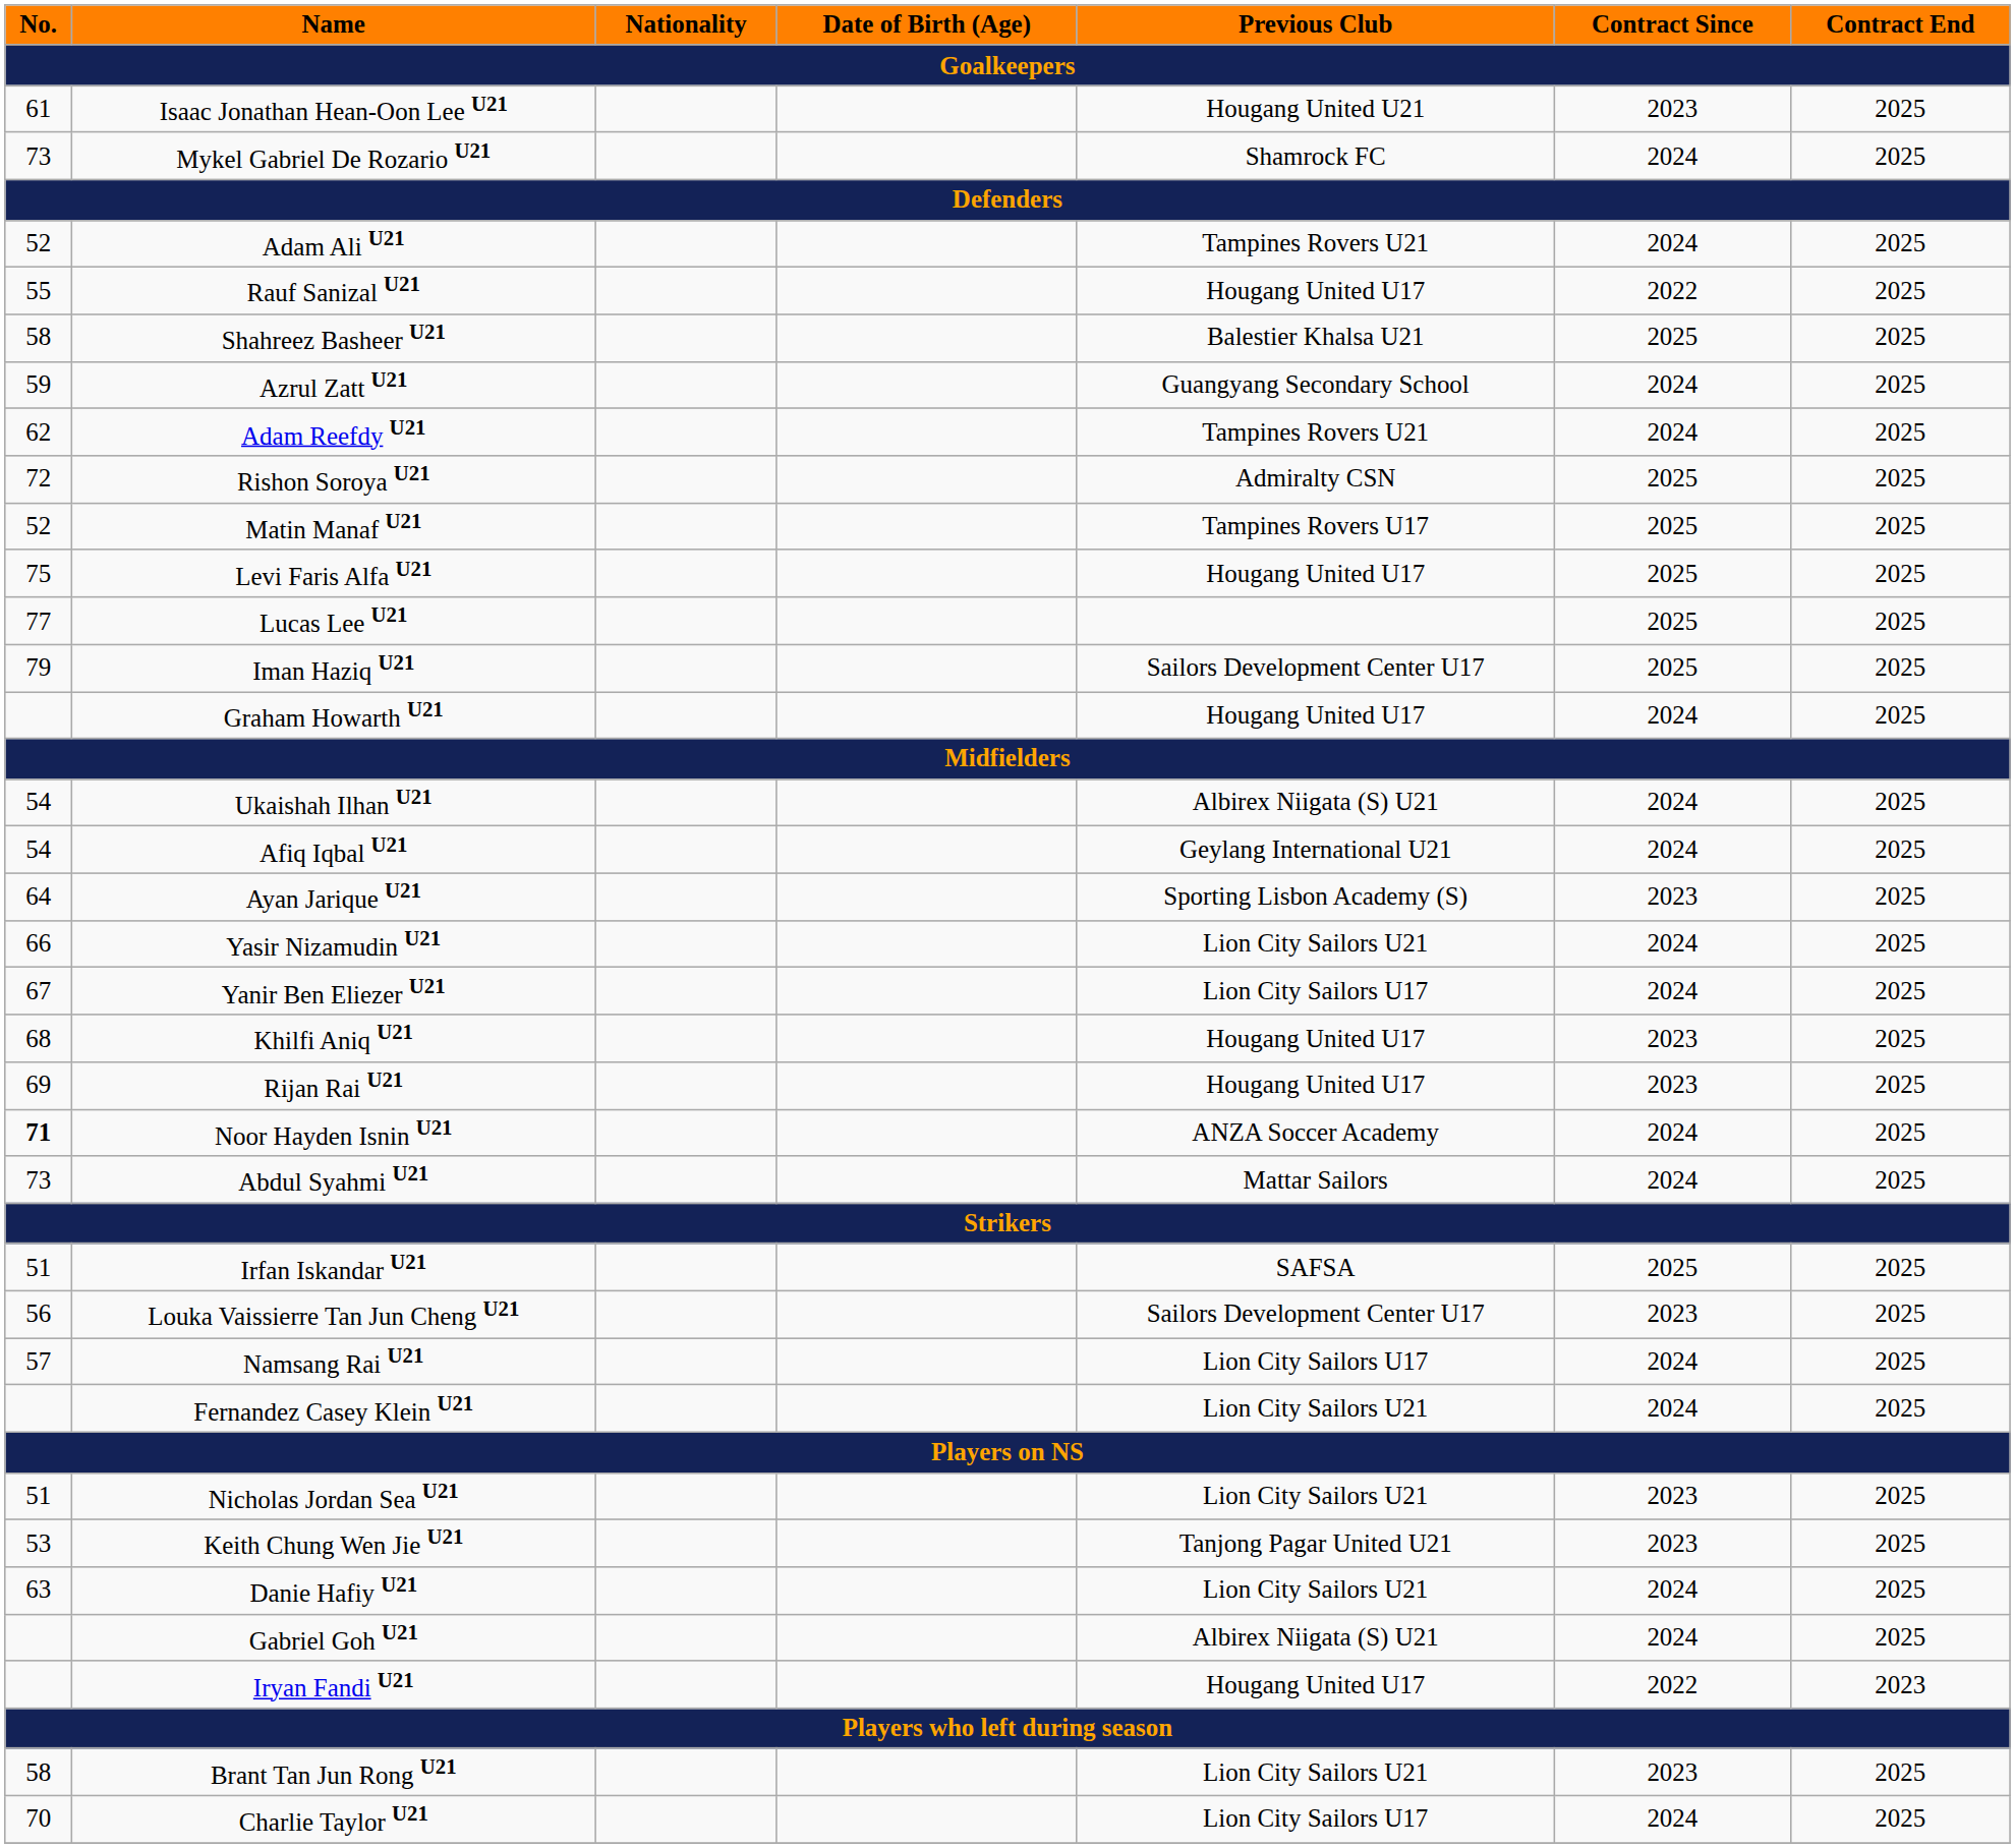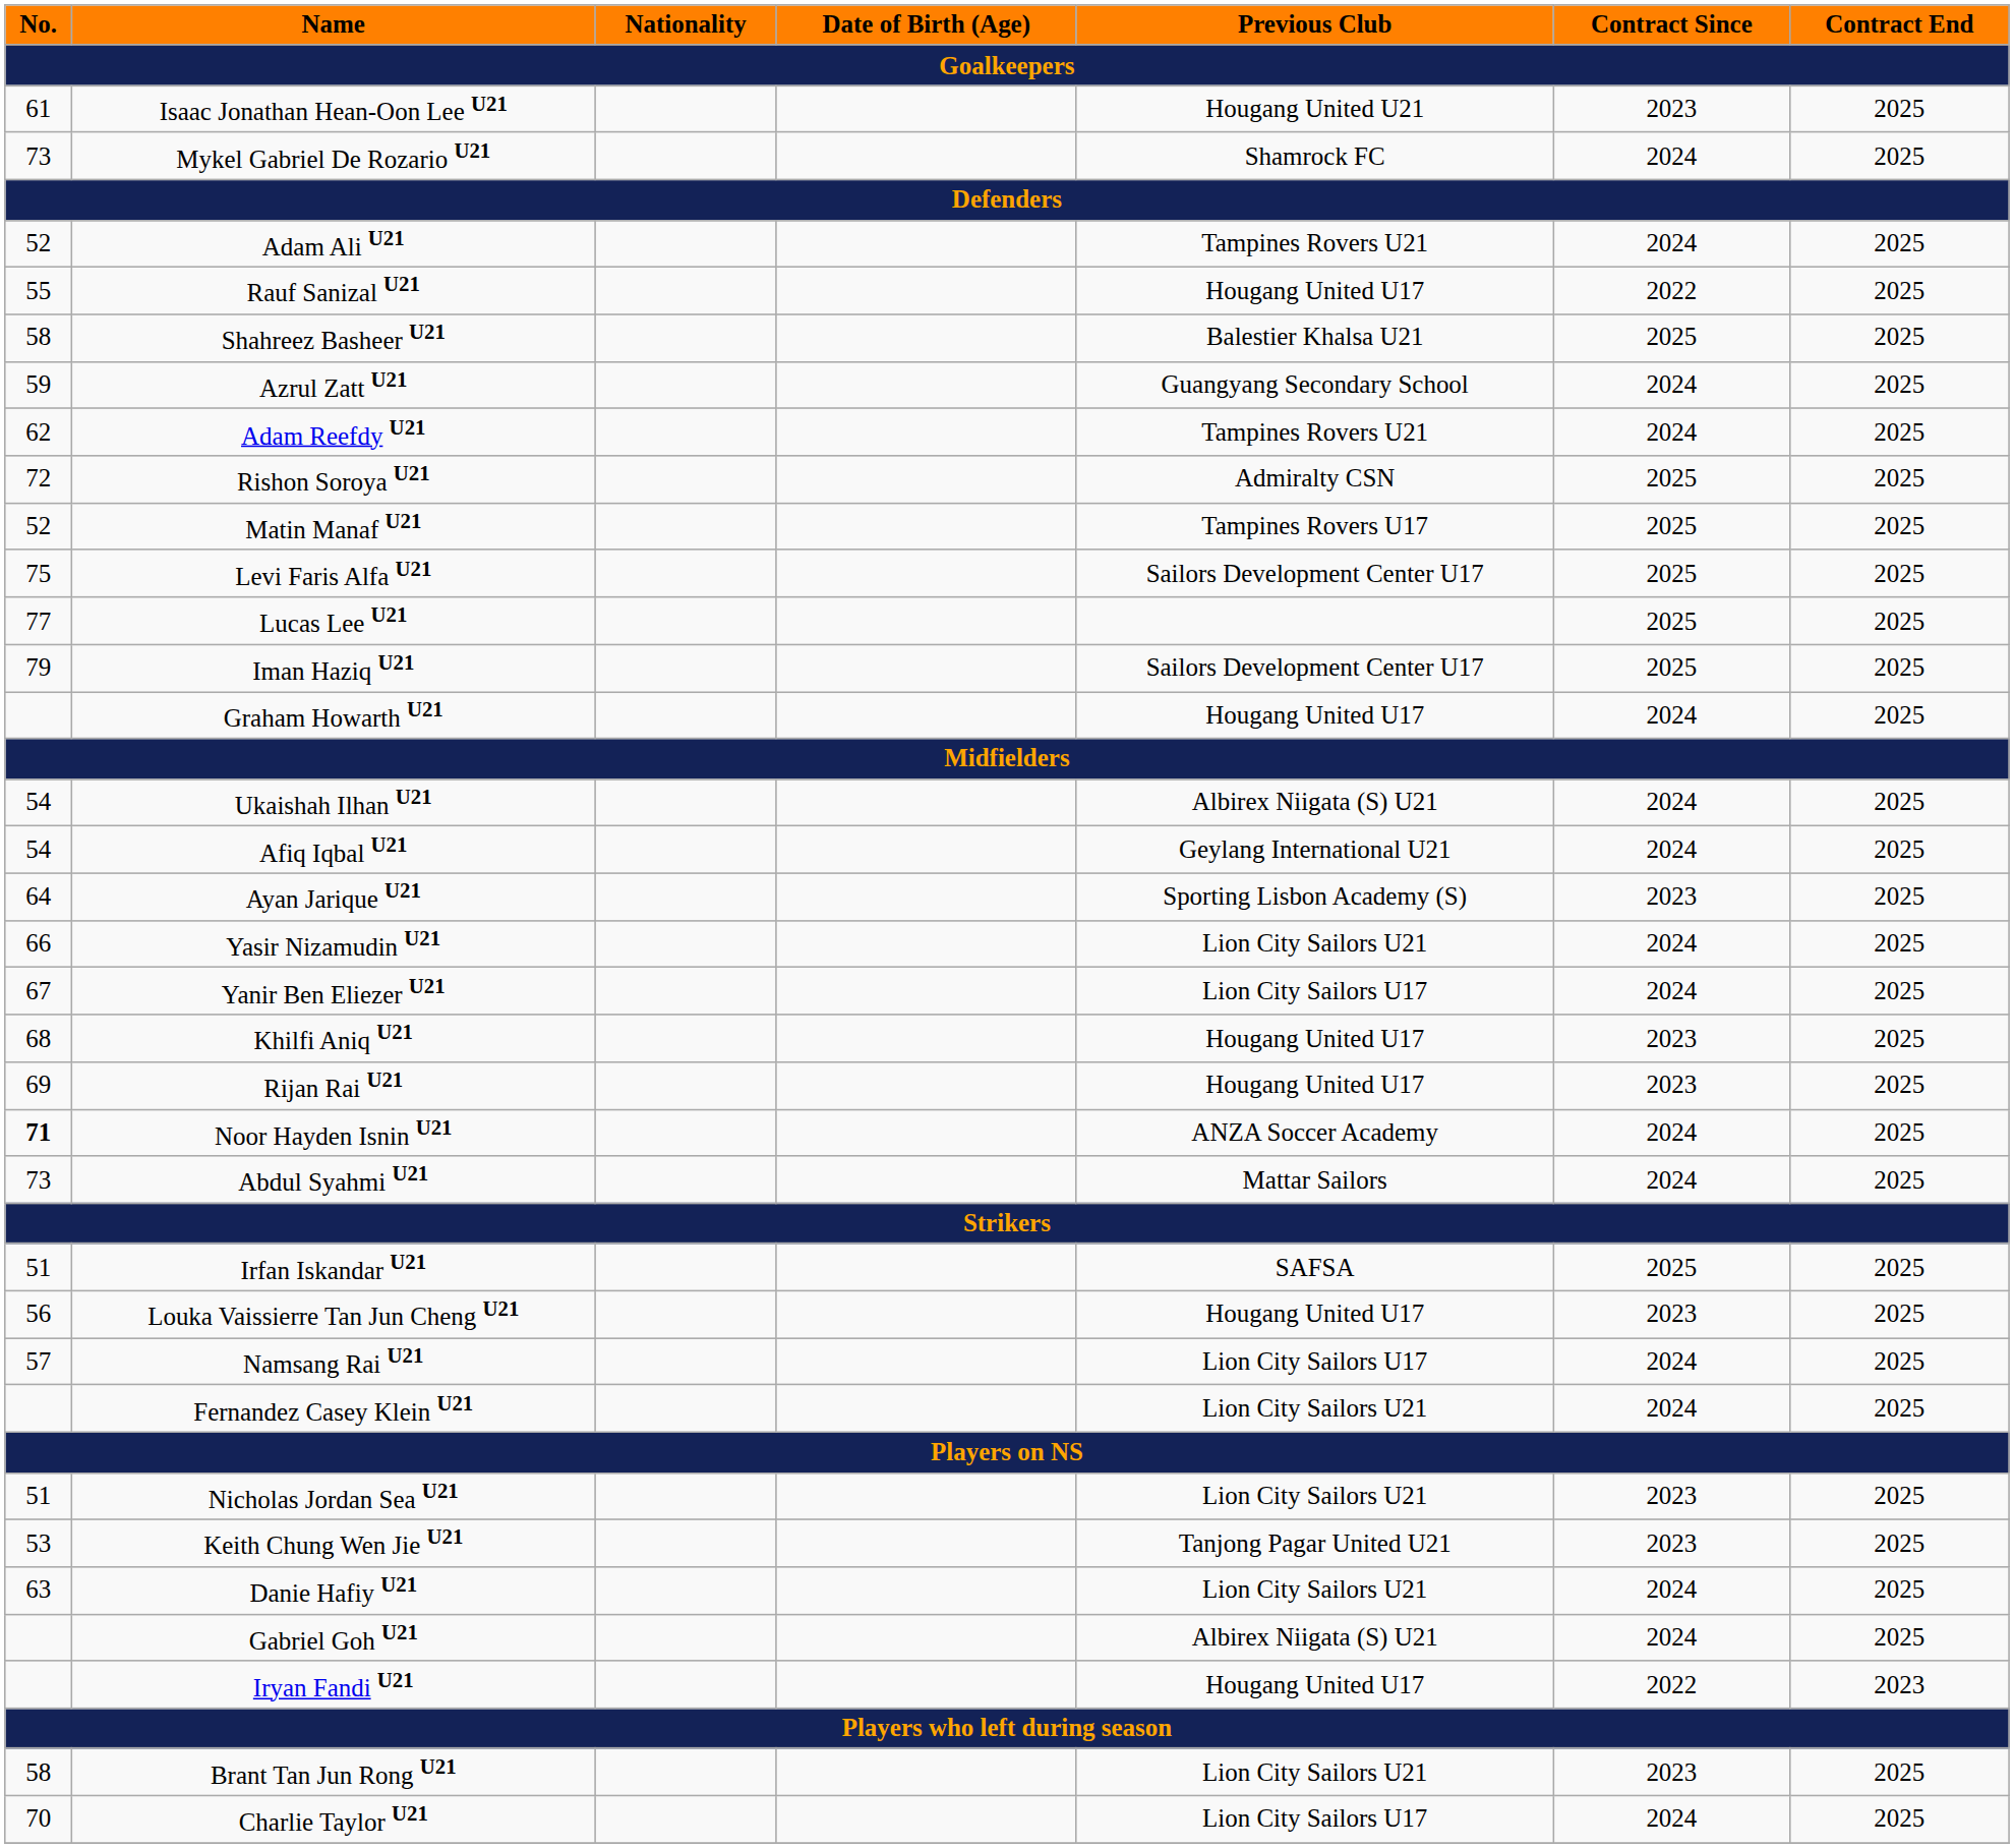Levi Faris Alfa U21 | Previous Club: Hougang United U17 -> Sailors Development Center U17
Louka Vaissierre Tan Jun Cheng U21 | Previous Club: Sailors Development Center U17 -> Hougang United U17
